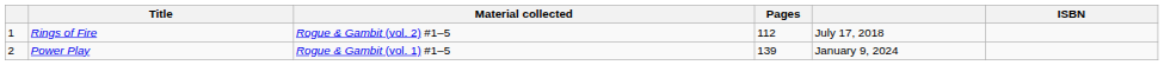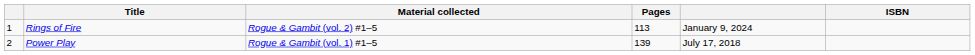Rings of Fire | Pages: 112 -> 113
Rings of Fire | column 5: July 17, 2018 -> January 9, 2024
Power Play | column 5: January 9, 2024 -> July 17, 2018
